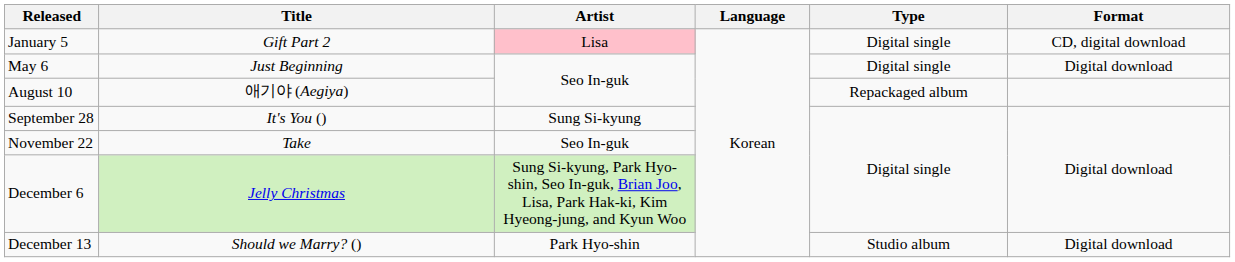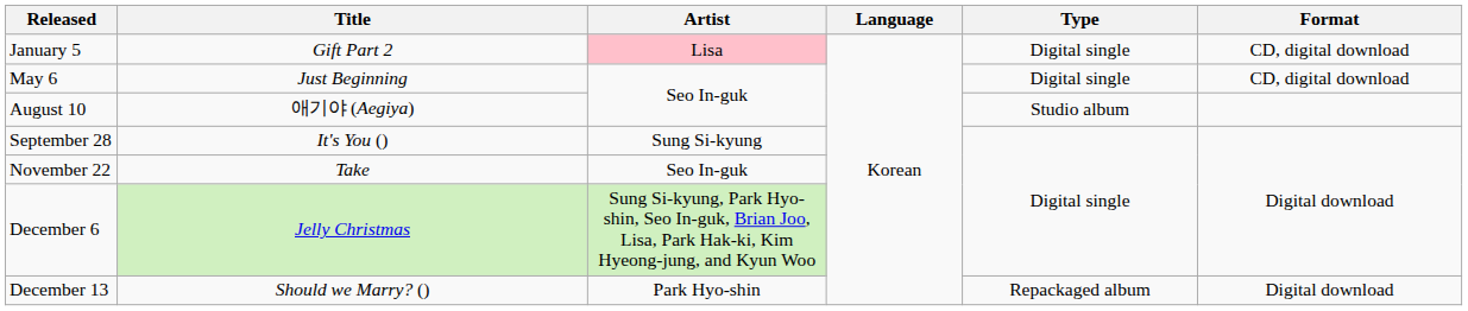May 6 | Format: Digital download -> CD, digital download
August 10 | Type: Repackaged album -> Studio album
December 13 | Type: Studio album -> Repackaged album
